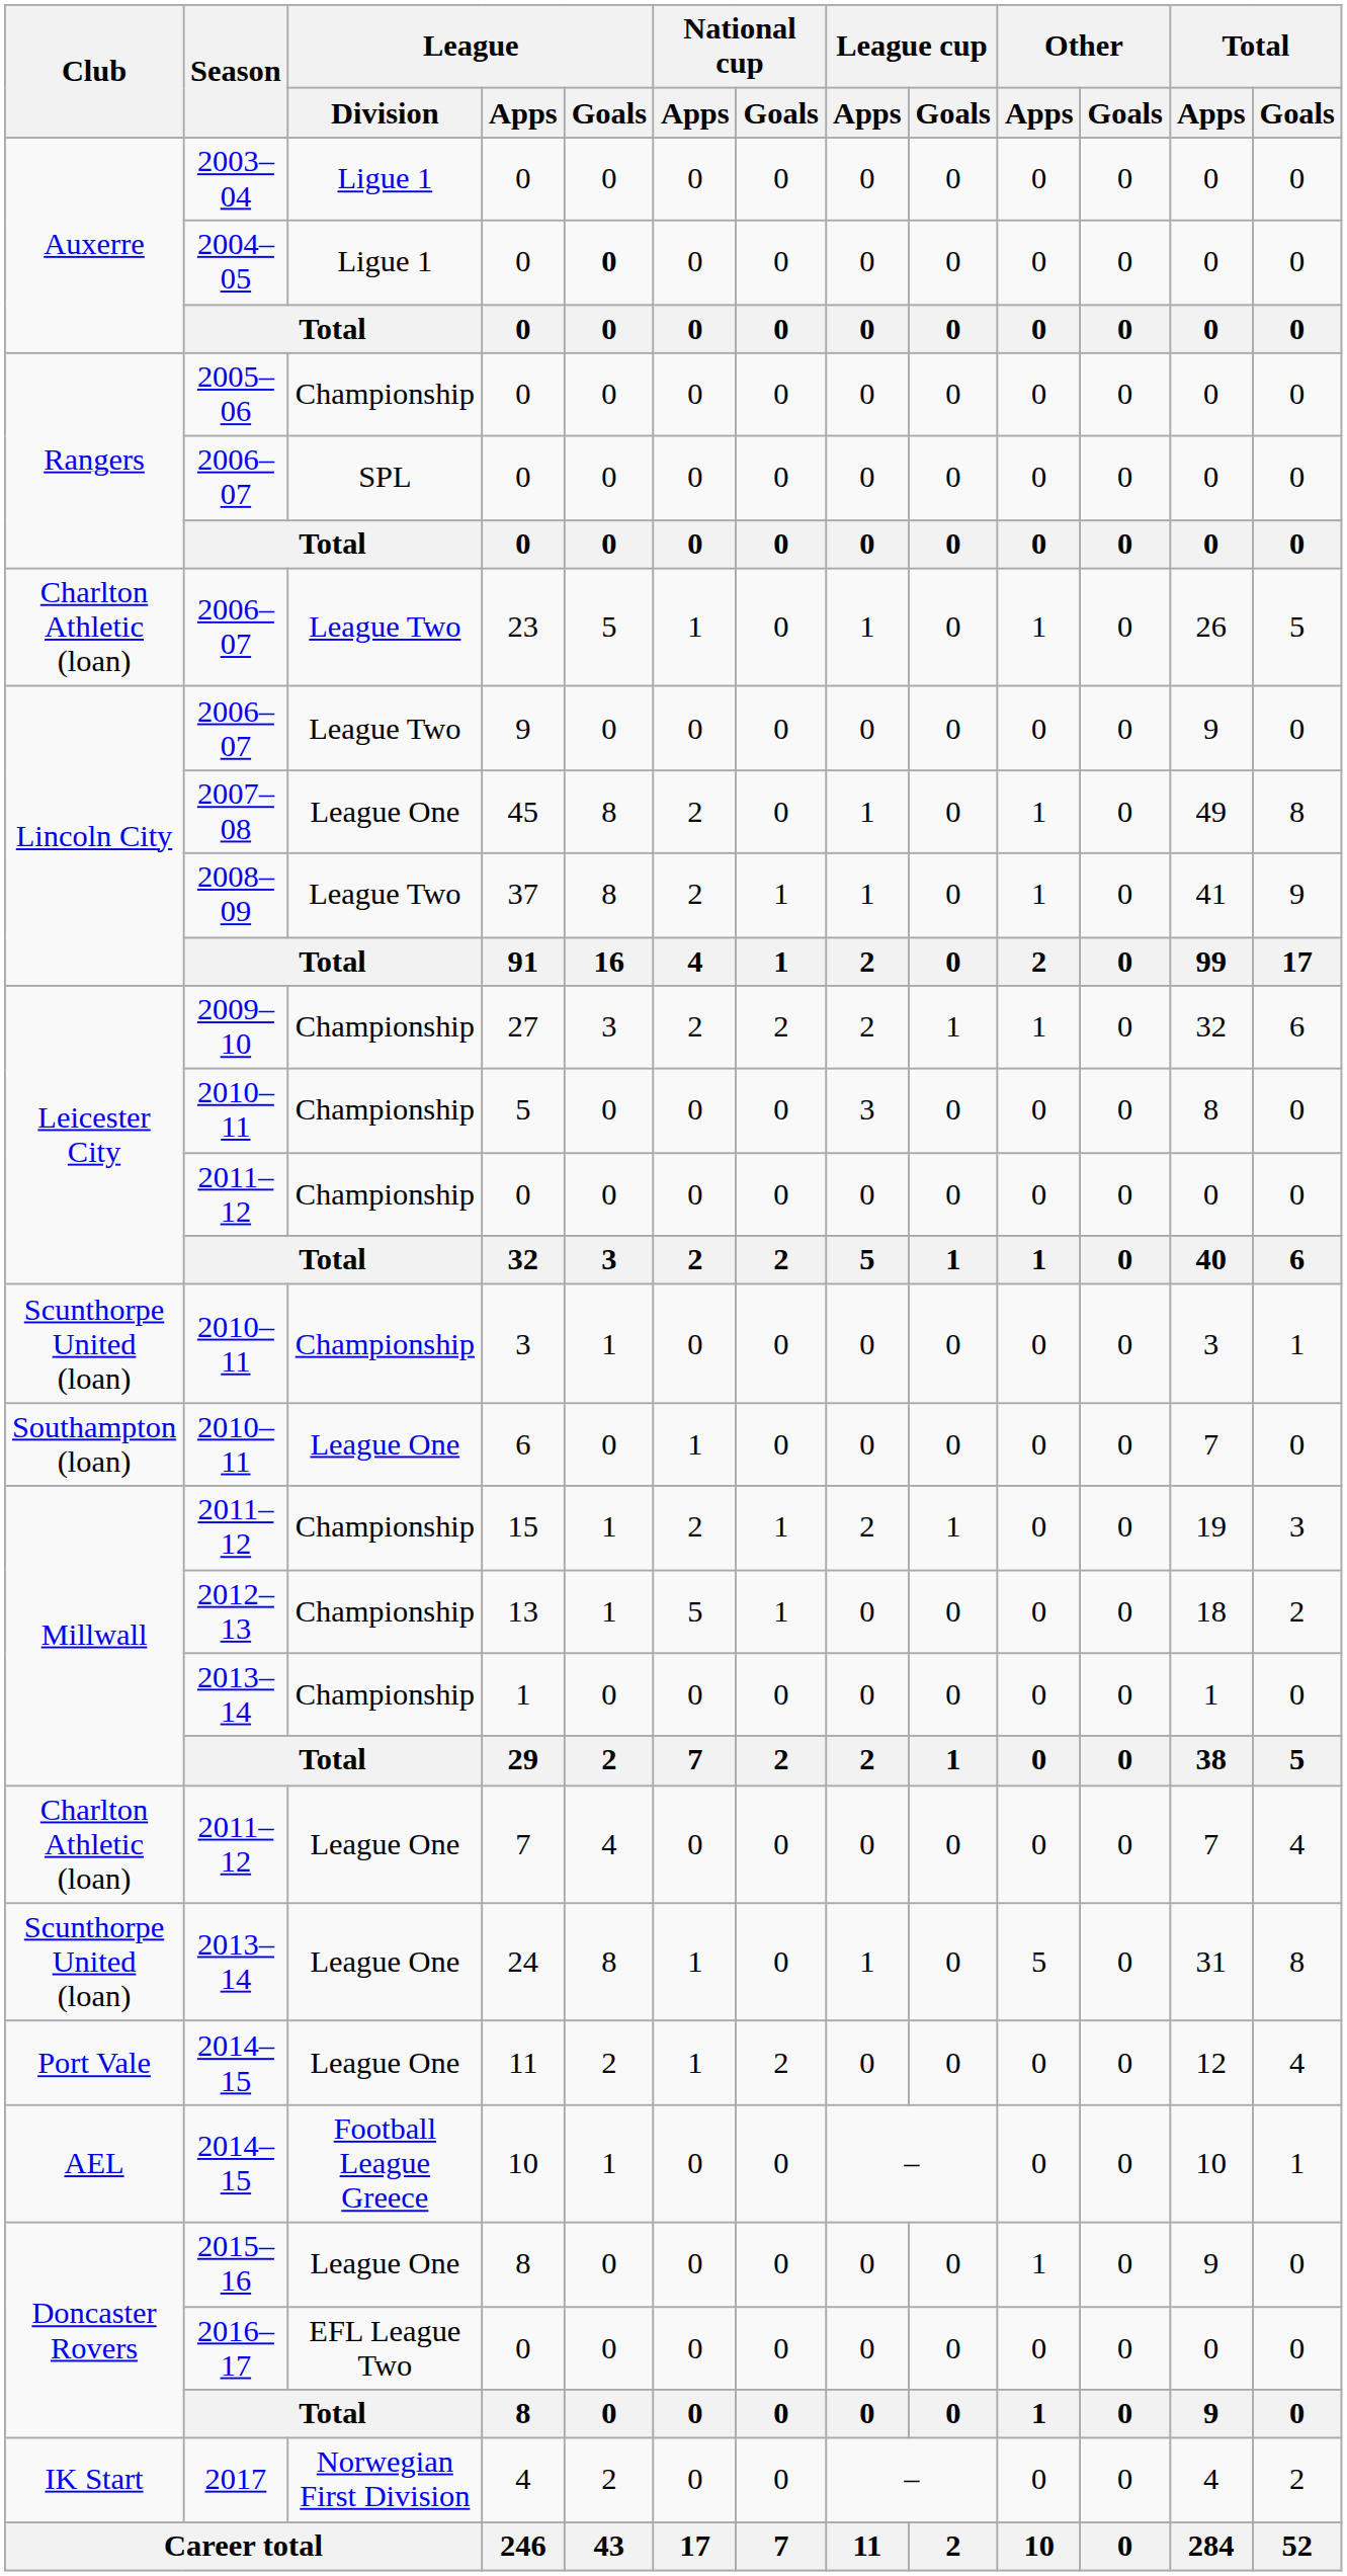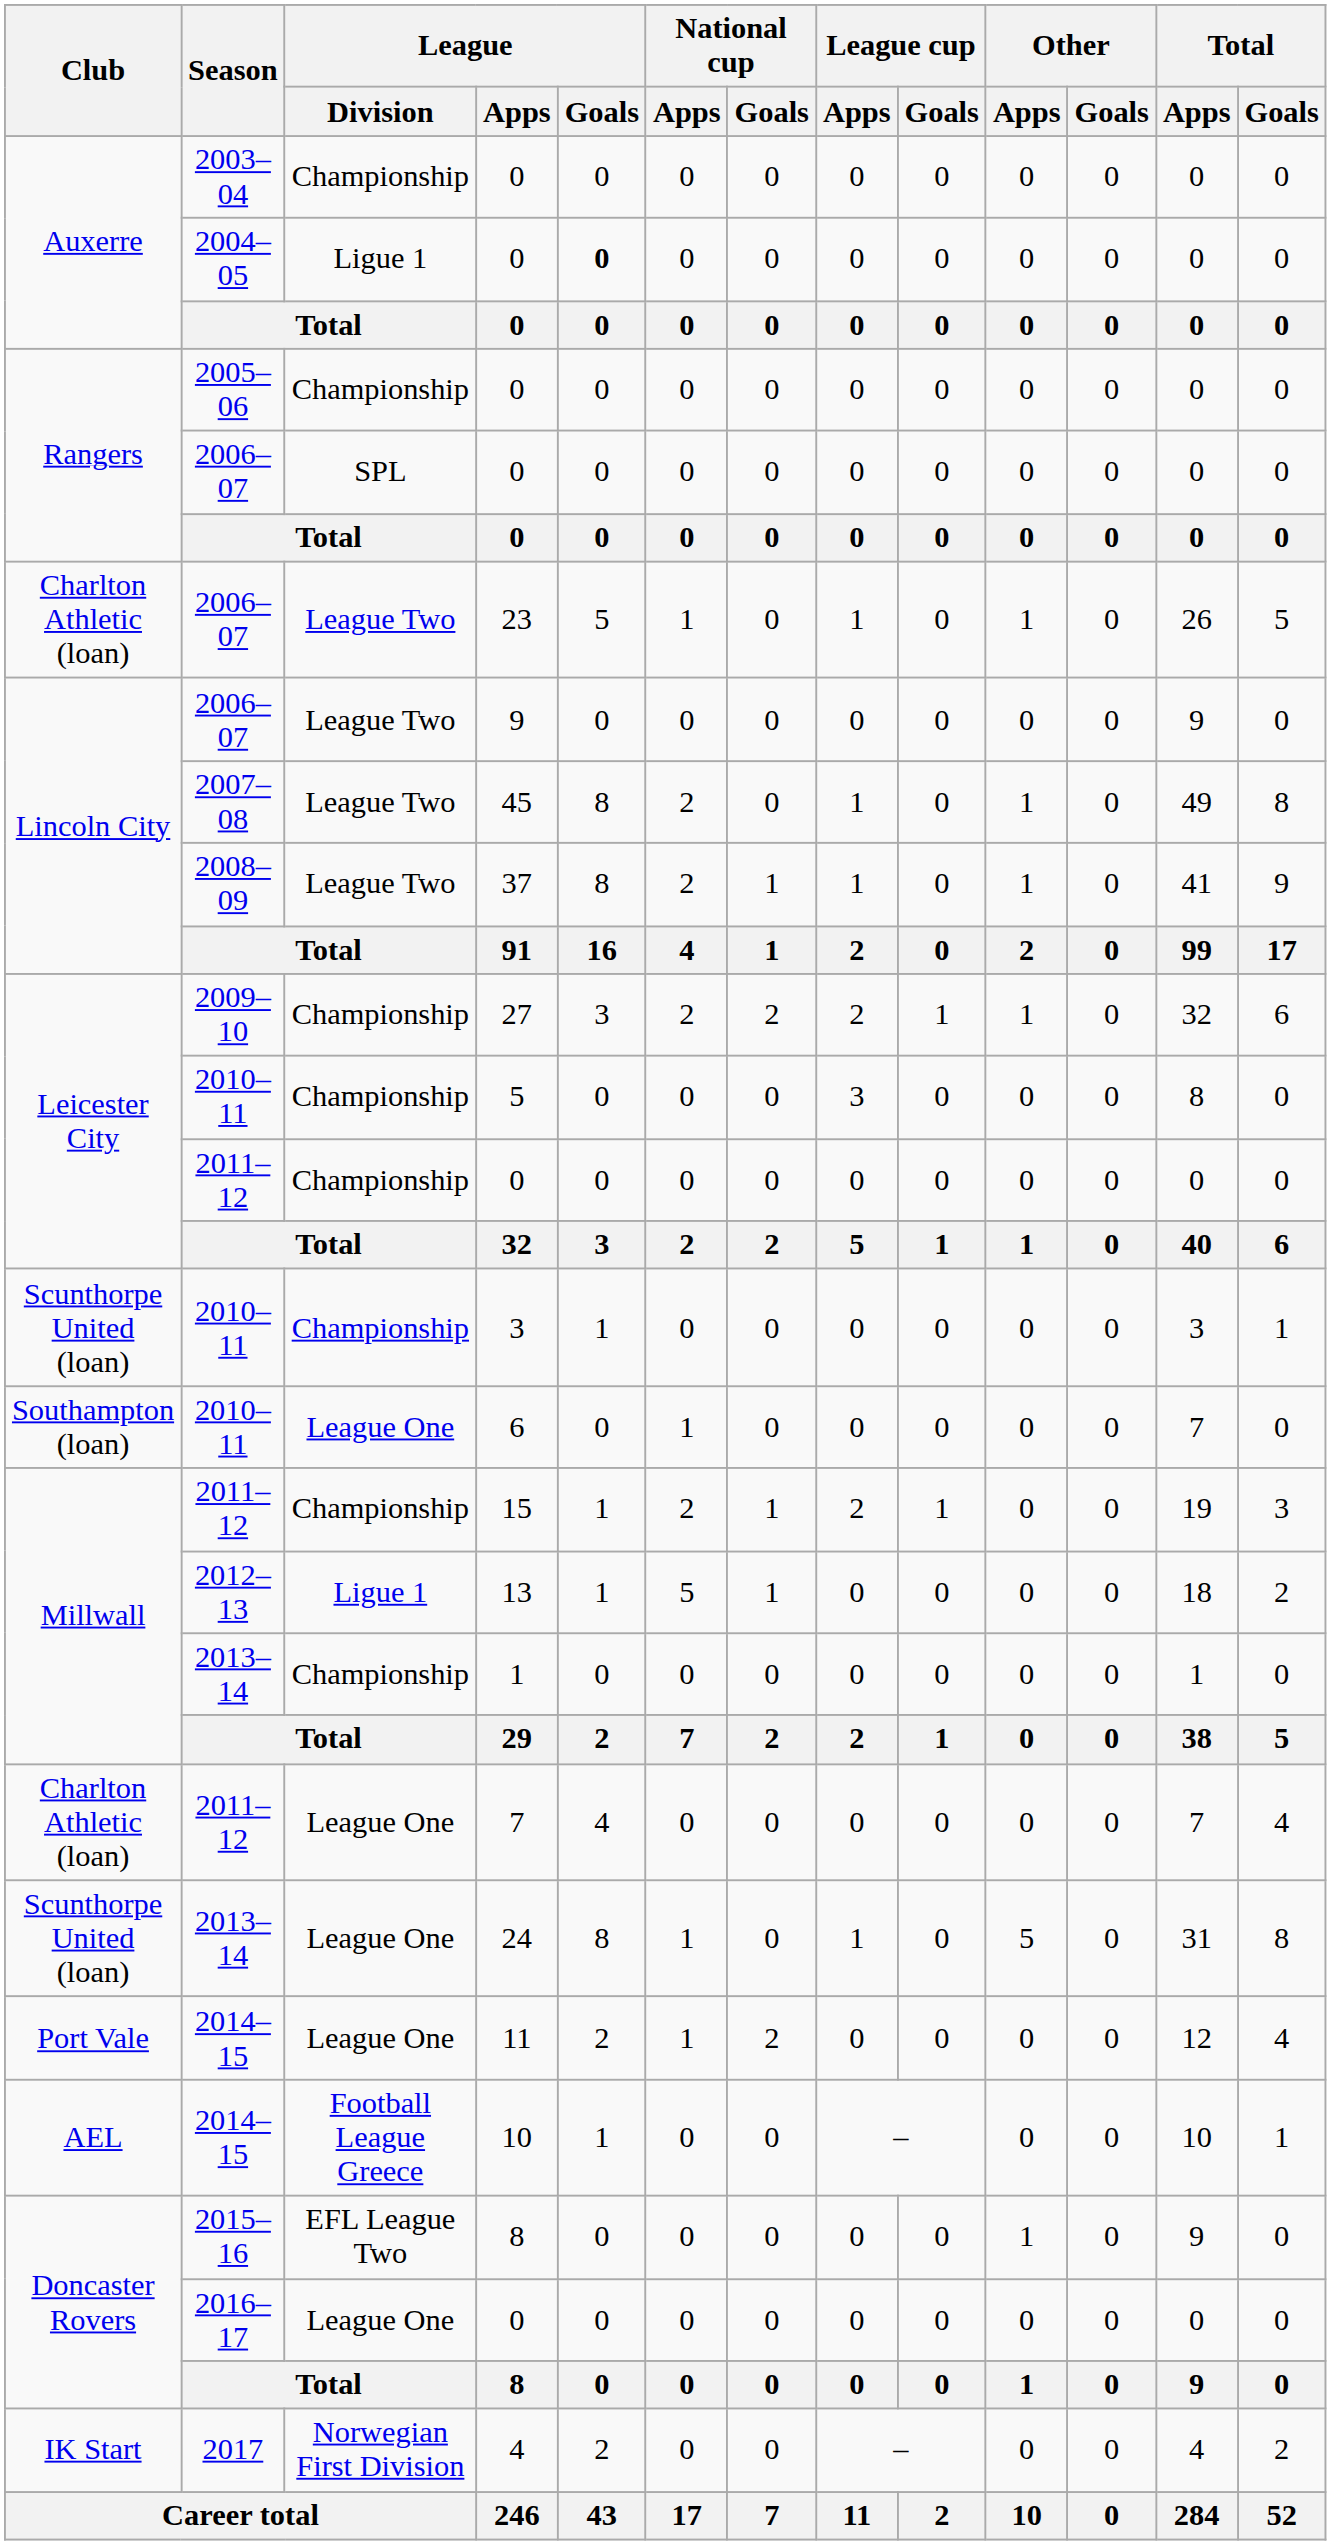2003–04 / 0 | League / Division: Ligue 1 -> Championship
45 | League / Division: League One -> League Two
13 | League / Division: Championship -> Ligue 1
2015–16 / 8 | League / Division: League One -> EFL League Two
2016–17 / 0 | League / Division: EFL League Two -> League One
